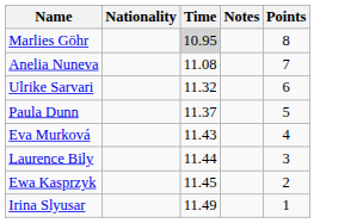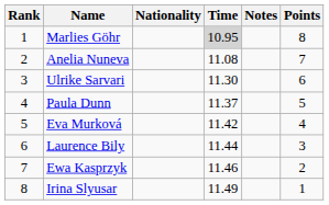+ column: Rank | 1 | 2 | 3 | 4 | 5 | 6 | 7 | 8
Ulrike Sarvari | Time: 11.32 -> 11.30
Eva Murková | Time: 11.43 -> 11.42
Ewa Kasprzyk | Time: 11.45 -> 11.46
